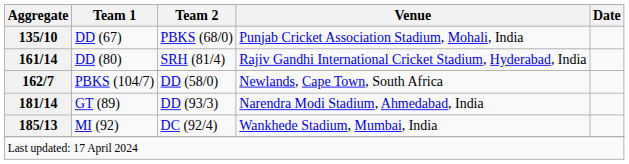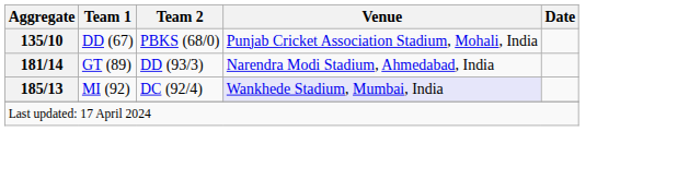- row: 161/14 | DD (80) | SRH (81/4) | Rajiv Gandhi International Cricket Stadium, Hyderabad, India
- row: 162/7 | PBKS (104/7) | DD (58/0) | Newlands, Cape Town, South Africa
MI (92) | Venue: no background -> lavender background
